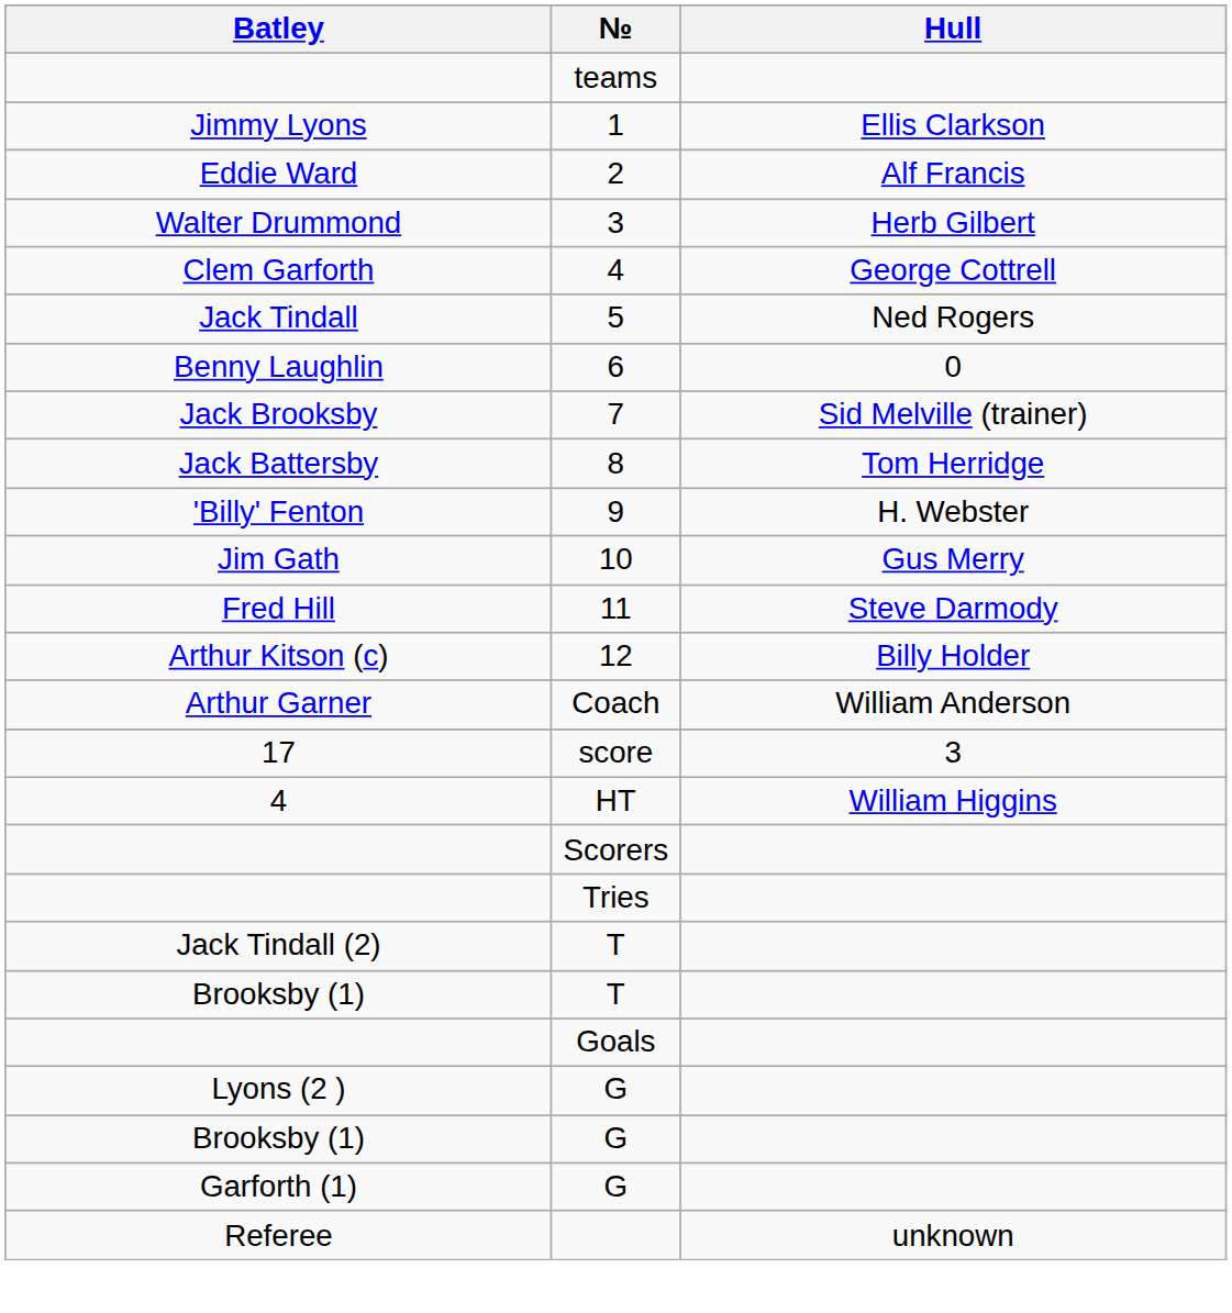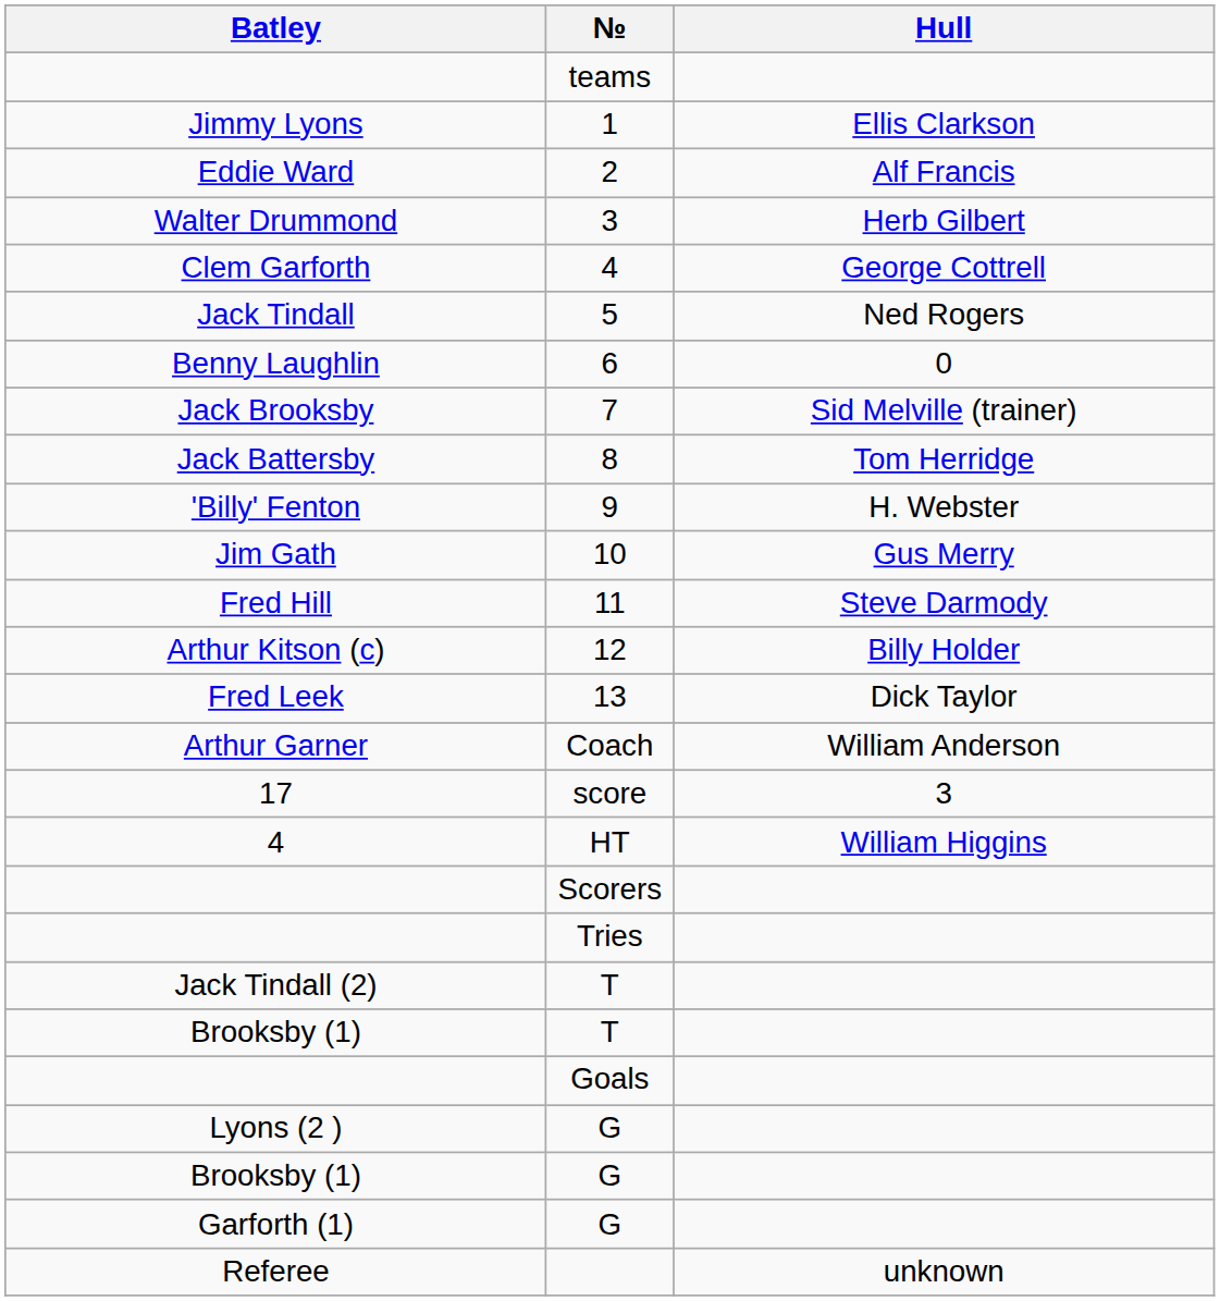+ row: Fred Leek | 13 | Dick Taylor
